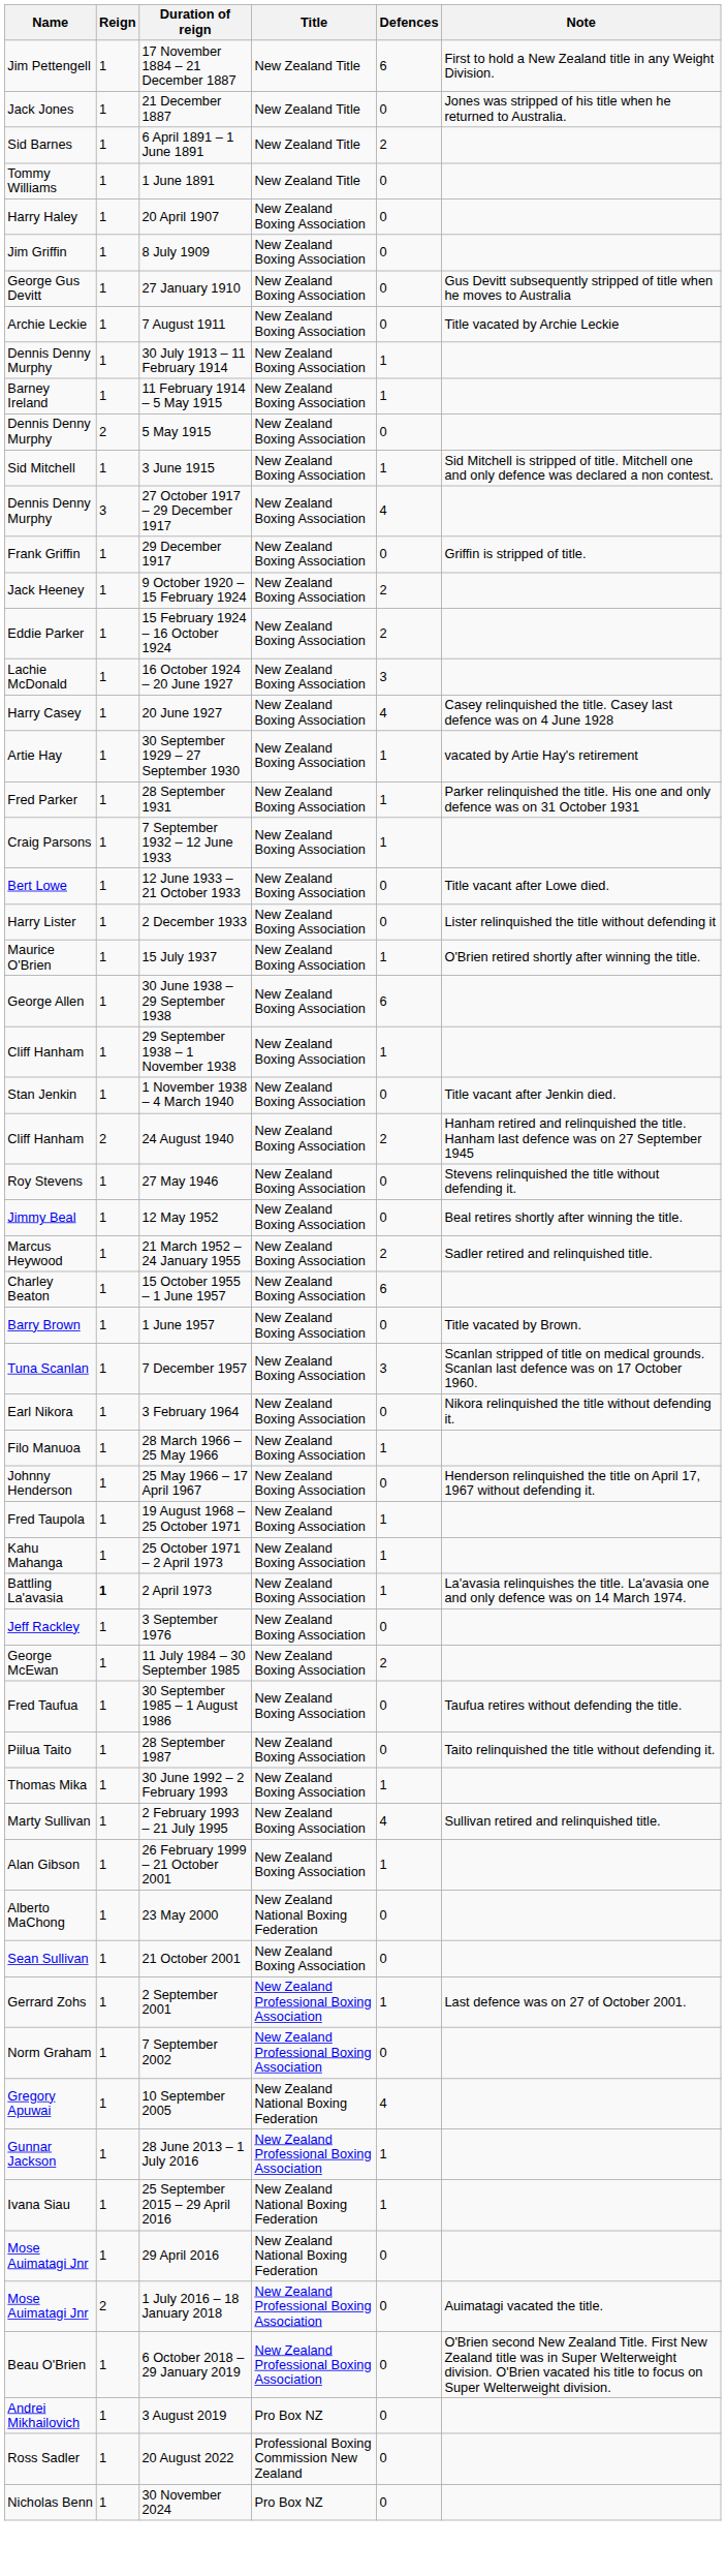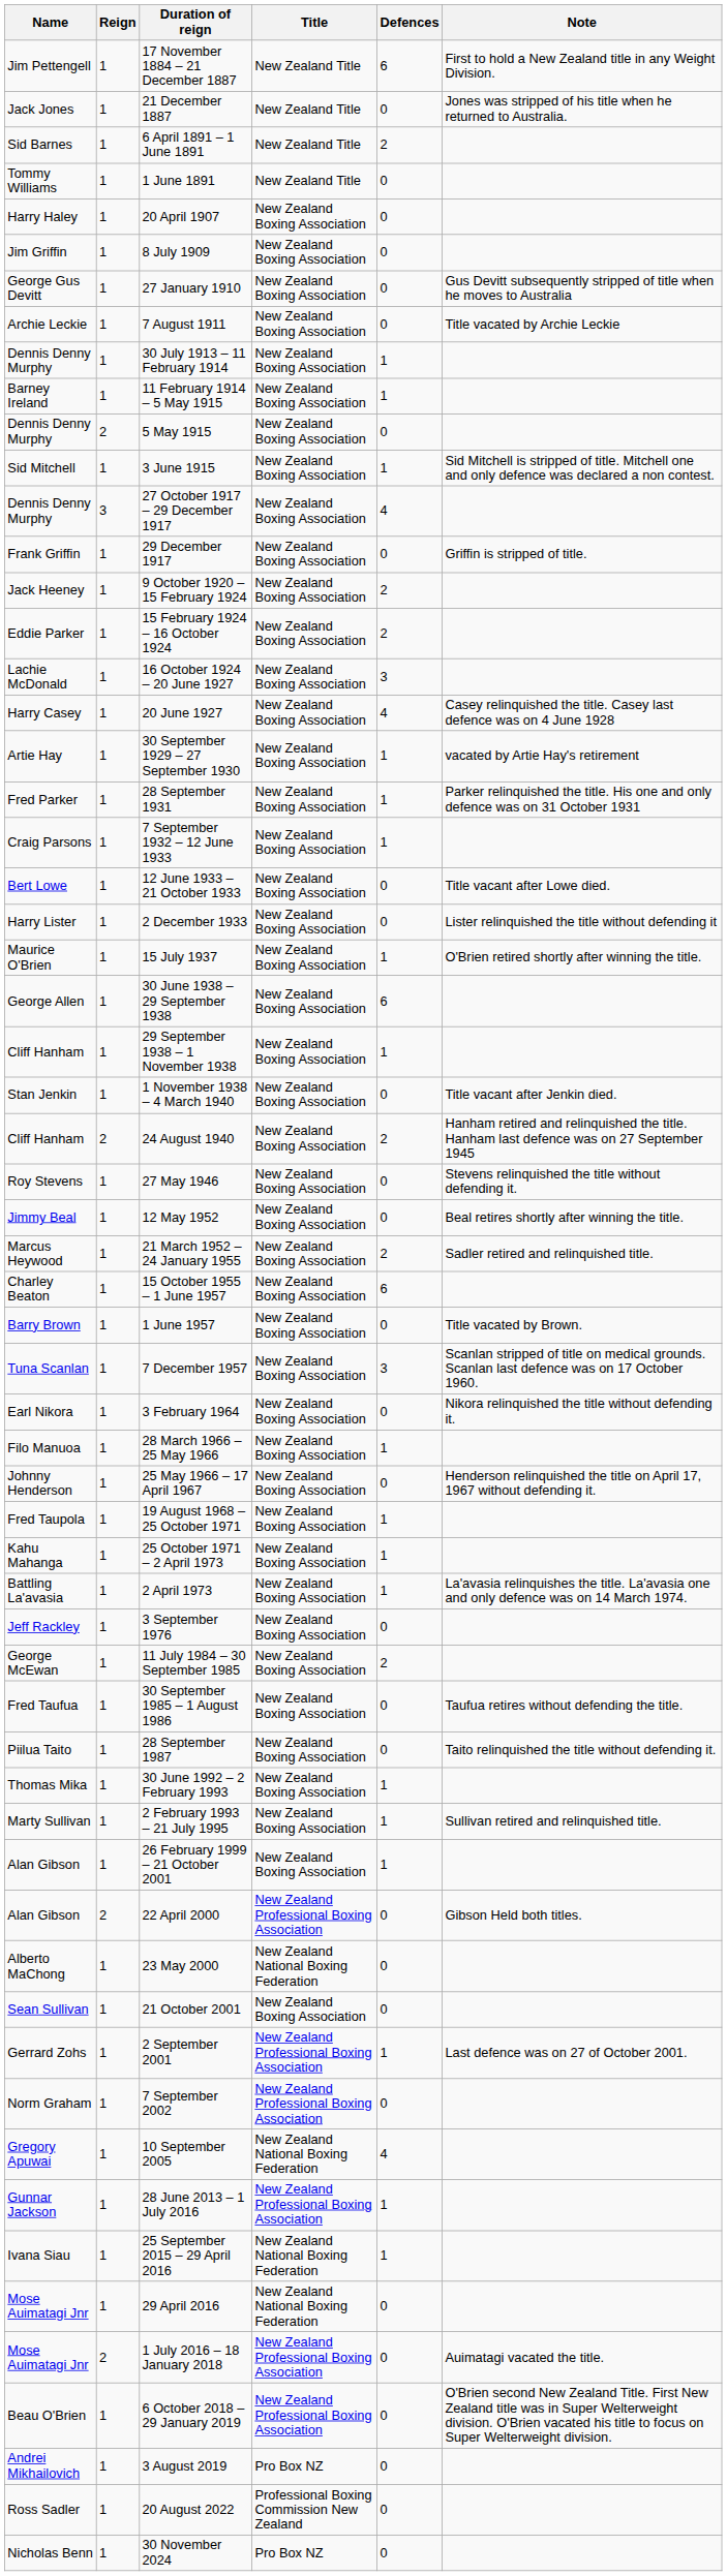2 April 1973 | Reign: bold -> normal
2 February 1993 – 21 July 1995 | Defences: 4 -> 1
+ row: Alan Gibson | 2 | 22 April 2000 | New Zealand Professional Boxing Association | 0 | Gibson Held both titles.
